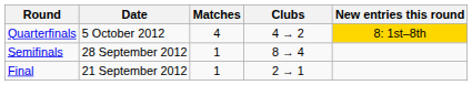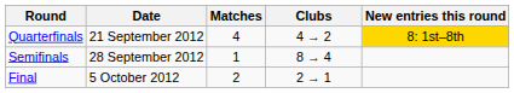Quarterfinals | Date: 5 October 2012 -> 21 September 2012
Final | Date: 21 September 2012 -> 5 October 2012
Final | Matches: 1 -> 2
